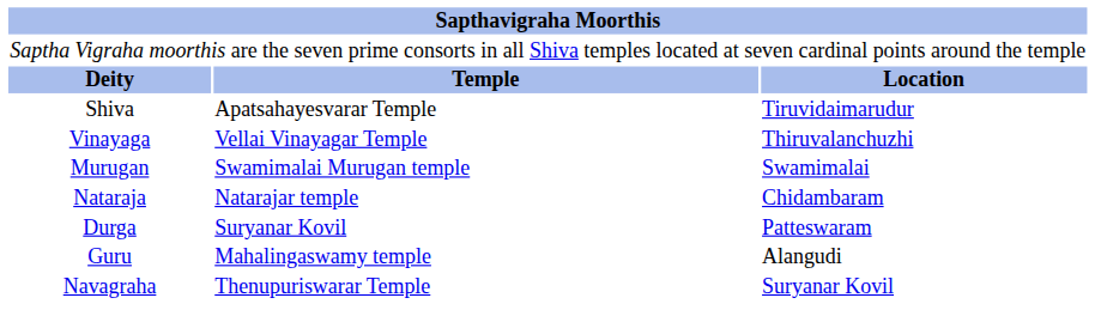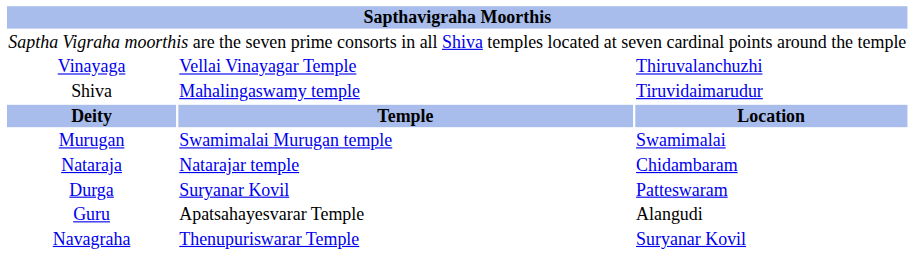rows swapped: Deity <-> Vinayaga
Shiva | column 2: Apatsahayesvarar Temple -> Mahalingaswamy temple
Guru | column 2: Mahalingaswamy temple -> Apatsahayesvarar Temple
